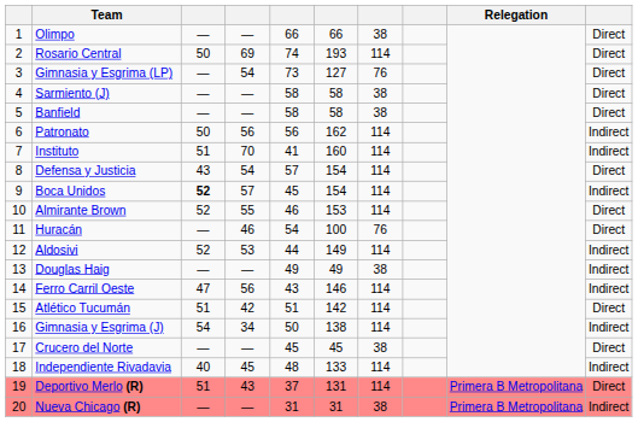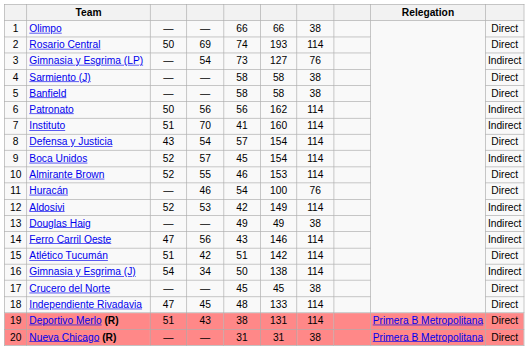Gimnasia y Esgrima (LP) | column 10: Direct -> Indirect
Boca Unidos | column 3: bold -> normal
Aldosivi | column 5: 44 -> 42
Independiente Rivadavia | column 3: 40 -> 47
Independiente Rivadavia | column 10: Indirect -> Direct
Deportivo Merlo (R) | column 5: 37 -> 38
Nueva Chicago (R) | column 10: Indirect -> Direct
